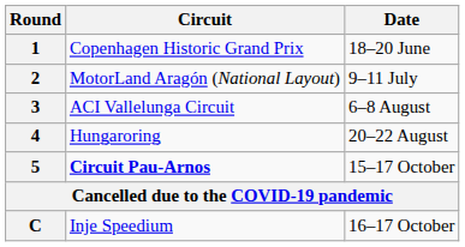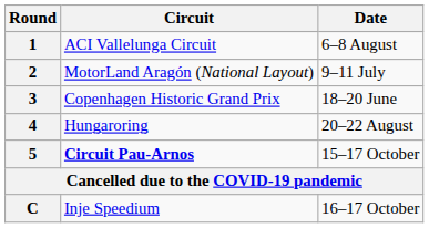1 | Circuit: Copenhagen Historic Grand Prix -> ACI Vallelunga Circuit
1 | Date: 18–20 June -> 6–8 August
3 | Circuit: ACI Vallelunga Circuit -> Copenhagen Historic Grand Prix
3 | Date: 6–8 August -> 18–20 June
